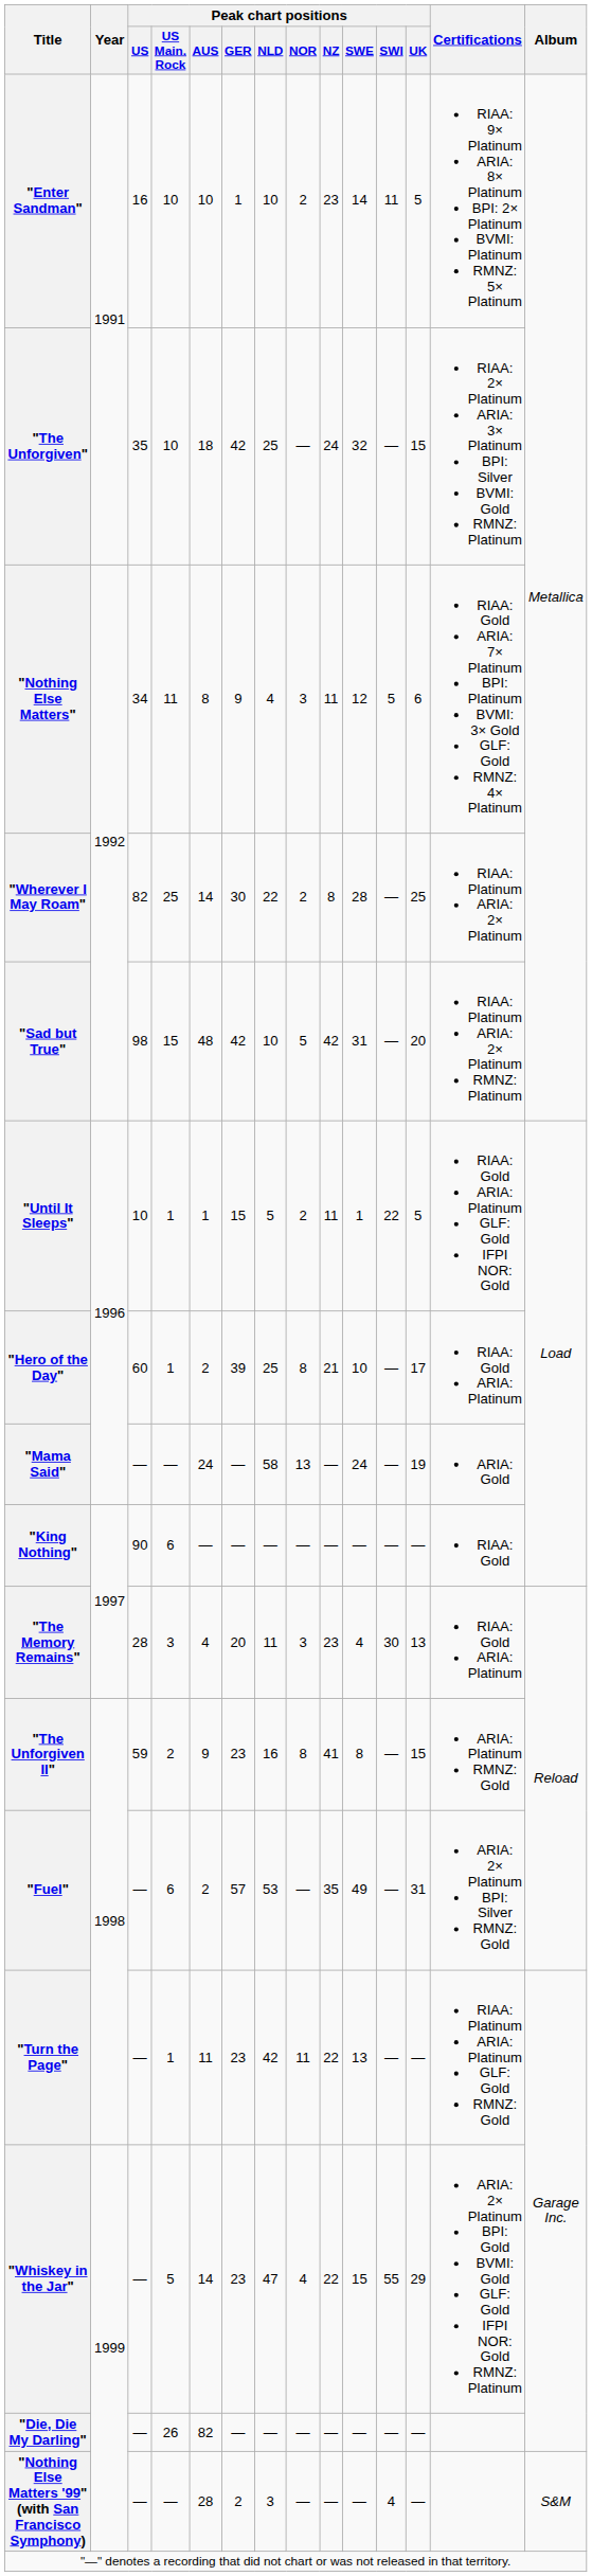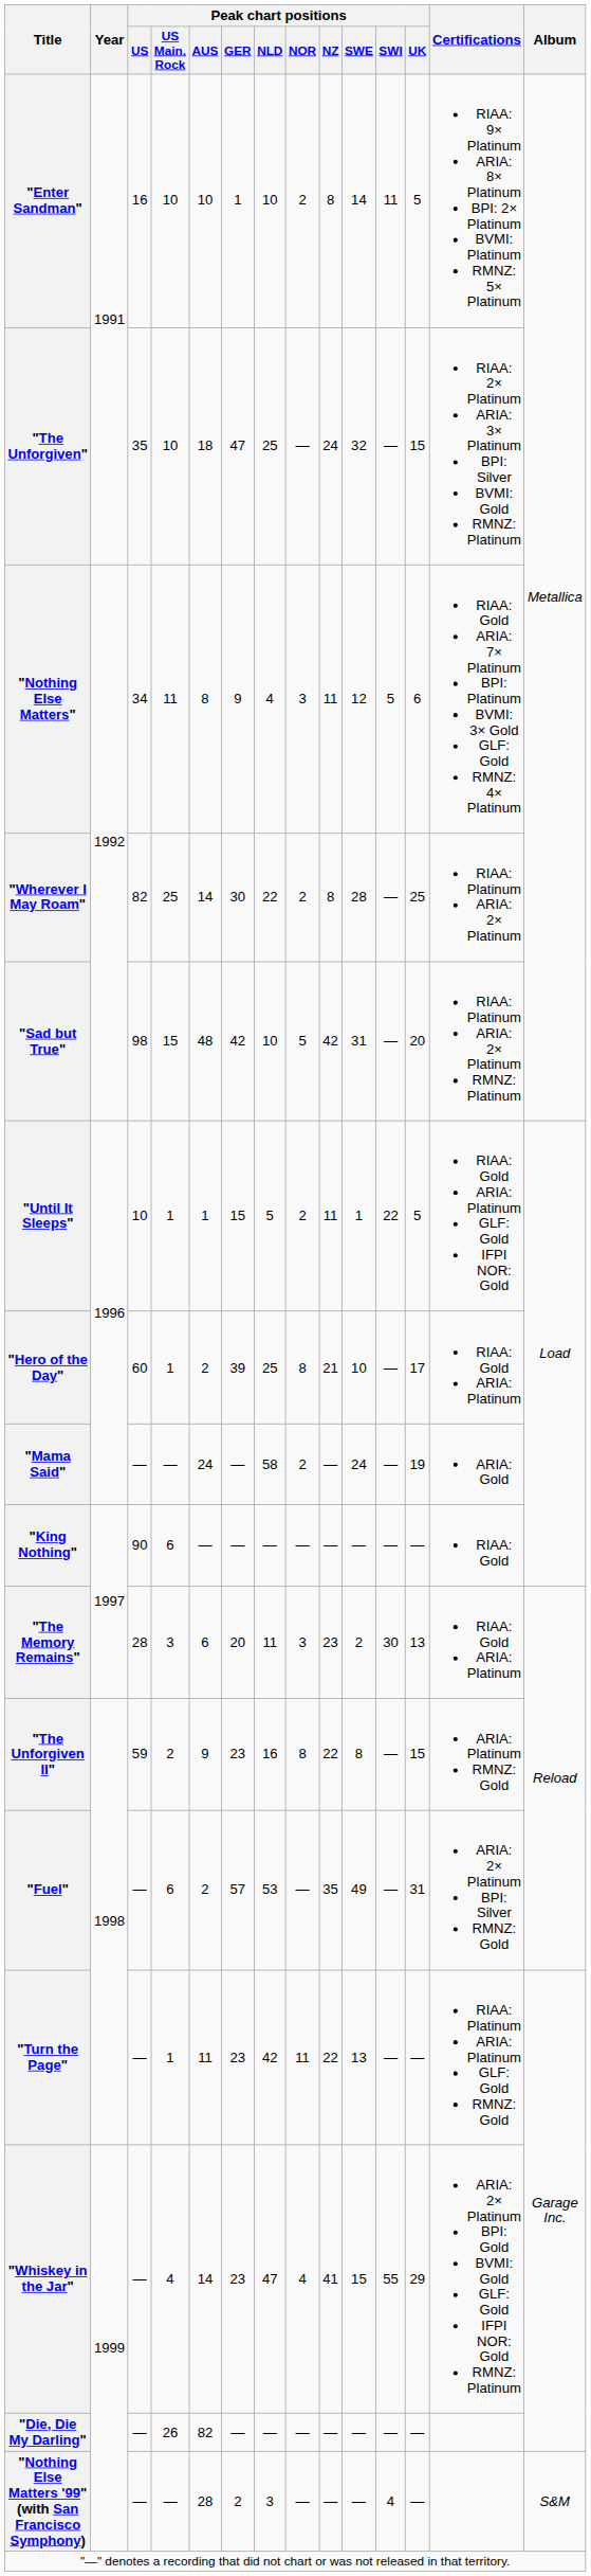"Enter Sandman" | Peak chart positions / NZ: 23 -> 8
"The Unforgiven" | Peak chart positions / GER: 42 -> 47
"Mama Said" | Peak chart positions / NOR: 13 -> 2
"The Memory Remains" | Peak chart positions / AUS: 4 -> 6
"The Memory Remains" | Peak chart positions / SWE: 4 -> 2
"The Unforgiven II" | Peak chart positions / NZ: 41 -> 22
"Whiskey in the Jar" | Peak chart positions / US Main. Rock: 5 -> 4
"Whiskey in the Jar" | Peak chart positions / NZ: 22 -> 41
